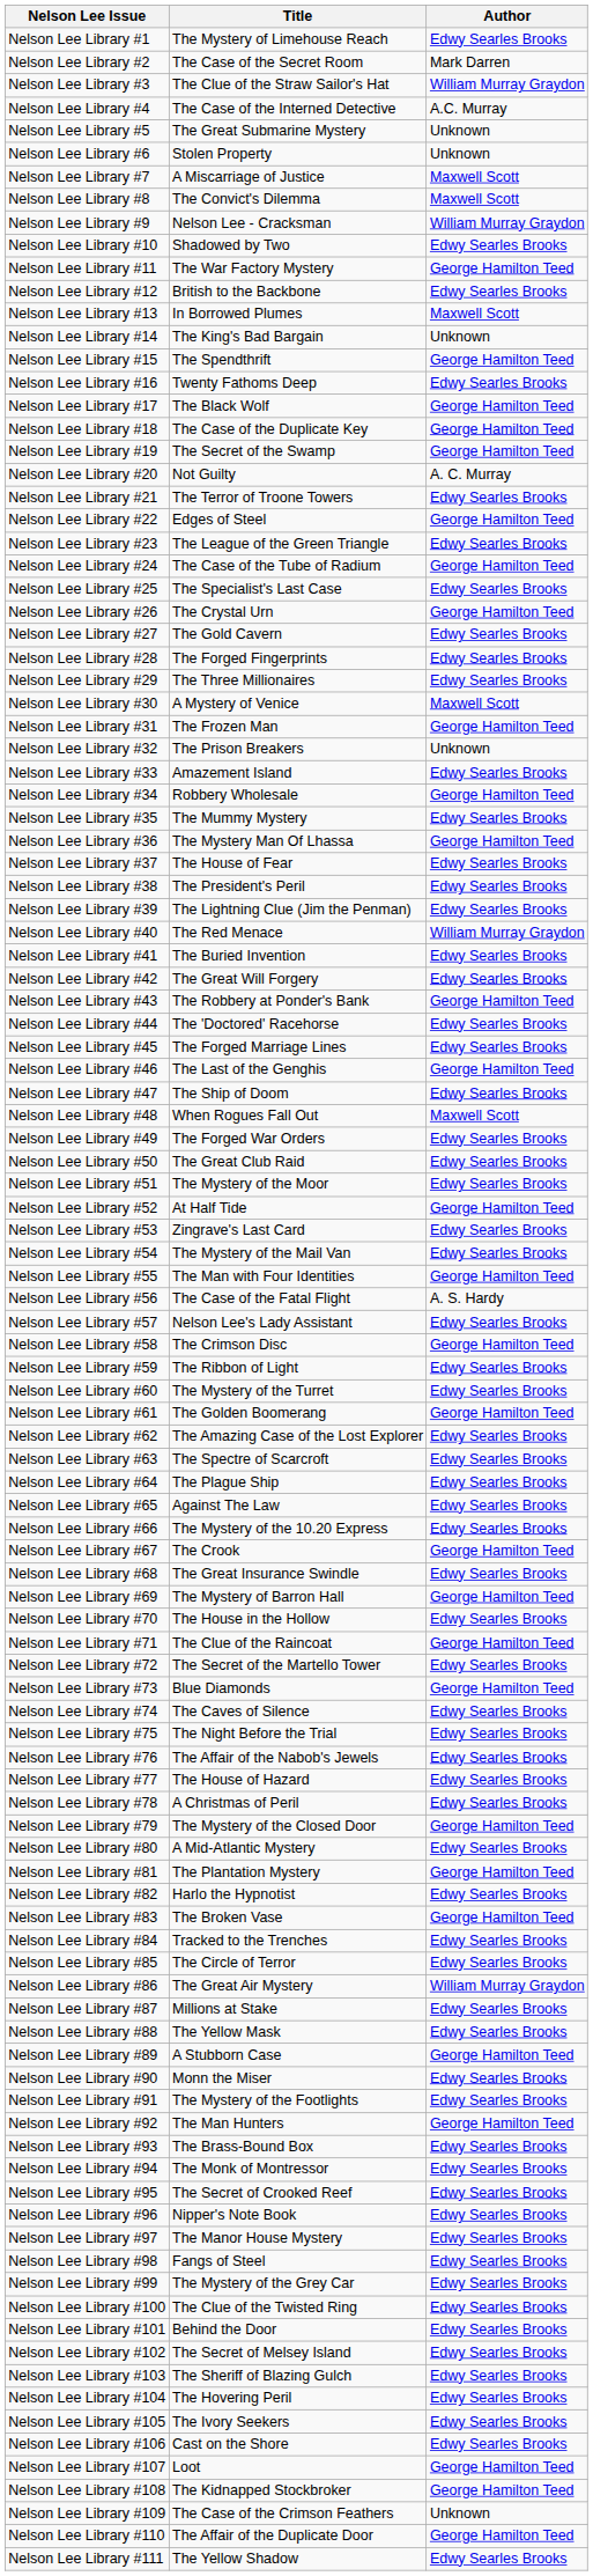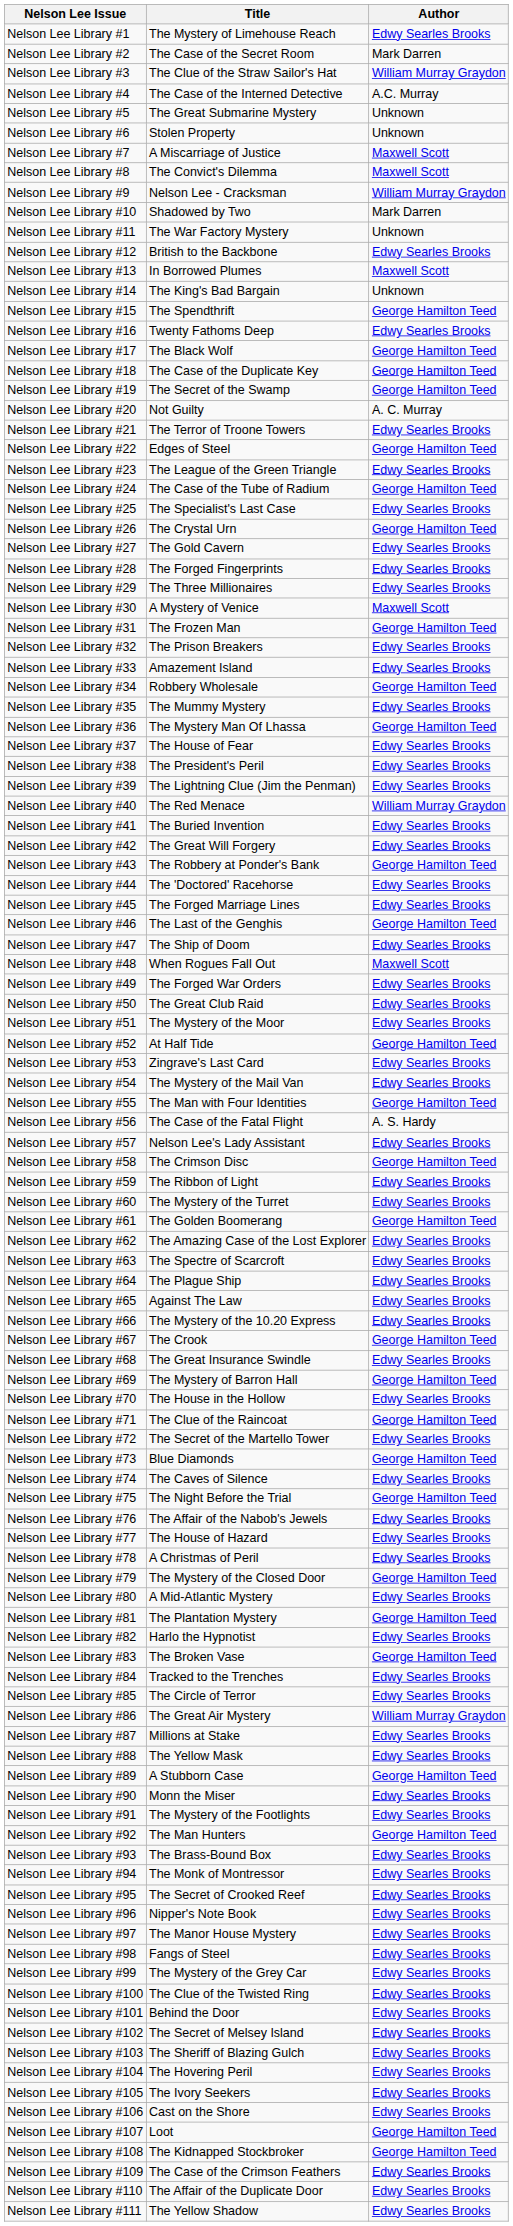Nelson Lee Library #10 | Author: Edwy Searles Brooks -> Mark Darren
Nelson Lee Library #11 | Author: George Hamilton Teed -> Unknown
Nelson Lee Library #32 | Author: Unknown -> Edwy Searles Brooks
Nelson Lee Library #75 | Author: Edwy Searles Brooks -> George Hamilton Teed
Nelson Lee Library #109 | Author: Unknown -> Edwy Searles Brooks
Nelson Lee Library #110 | Author: George Hamilton Teed -> Edwy Searles Brooks
